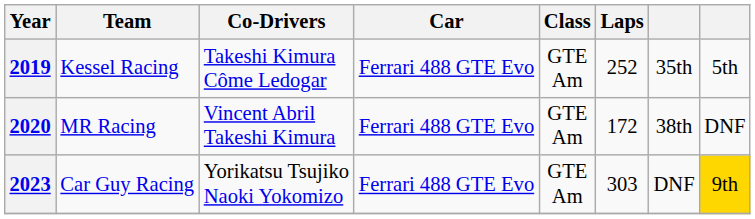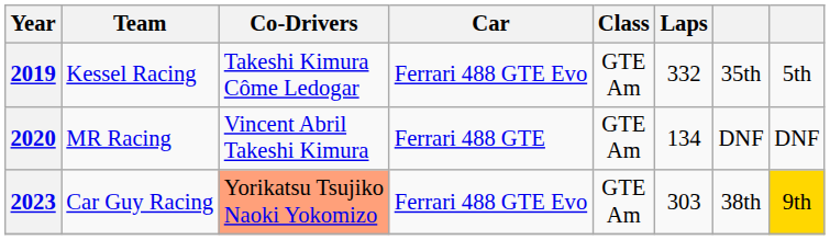2019 | Laps: 252 -> 332
2020 | Car: Ferrari 488 GTE Evo -> Ferrari 488 GTE
2020 | Laps: 172 -> 134
2020 | column 7: 38th -> DNF
2023 | Co-Drivers: no background -> lightsalmon background
2023 | column 7: DNF -> 38th
